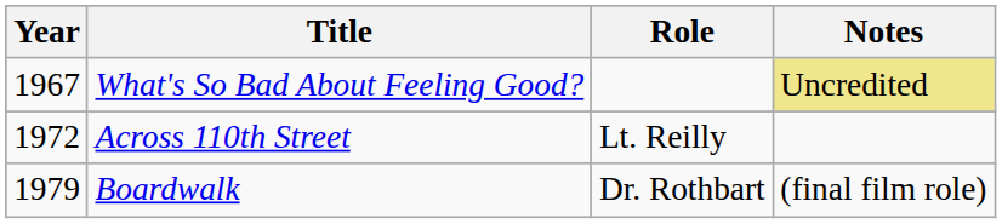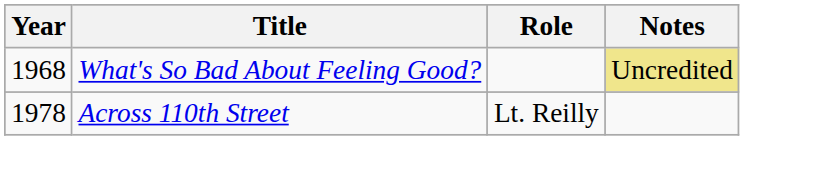What's So Bad About Feeling Good? | Year: 1967 -> 1968
Across 110th Street | Year: 1972 -> 1978
- row: 1979 | Boardwalk | Dr. Rothbart | (final film role)
